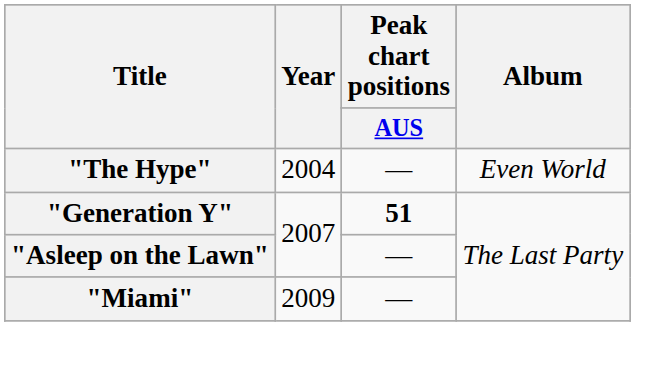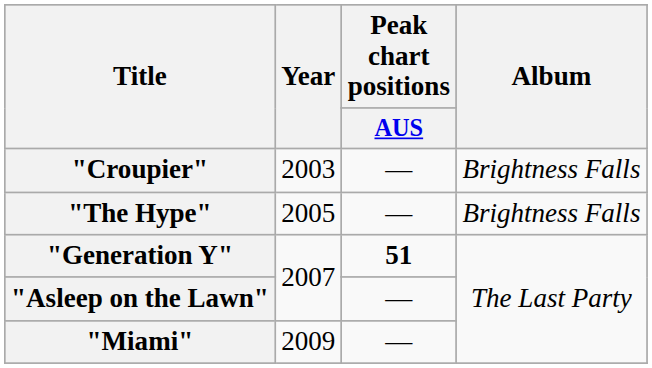+ row: "Croupier" | 2003 | — | Brightness Falls
"The Hype" | Year: 2004 -> 2005
"The Hype" | Album: Even World -> Brightness Falls
